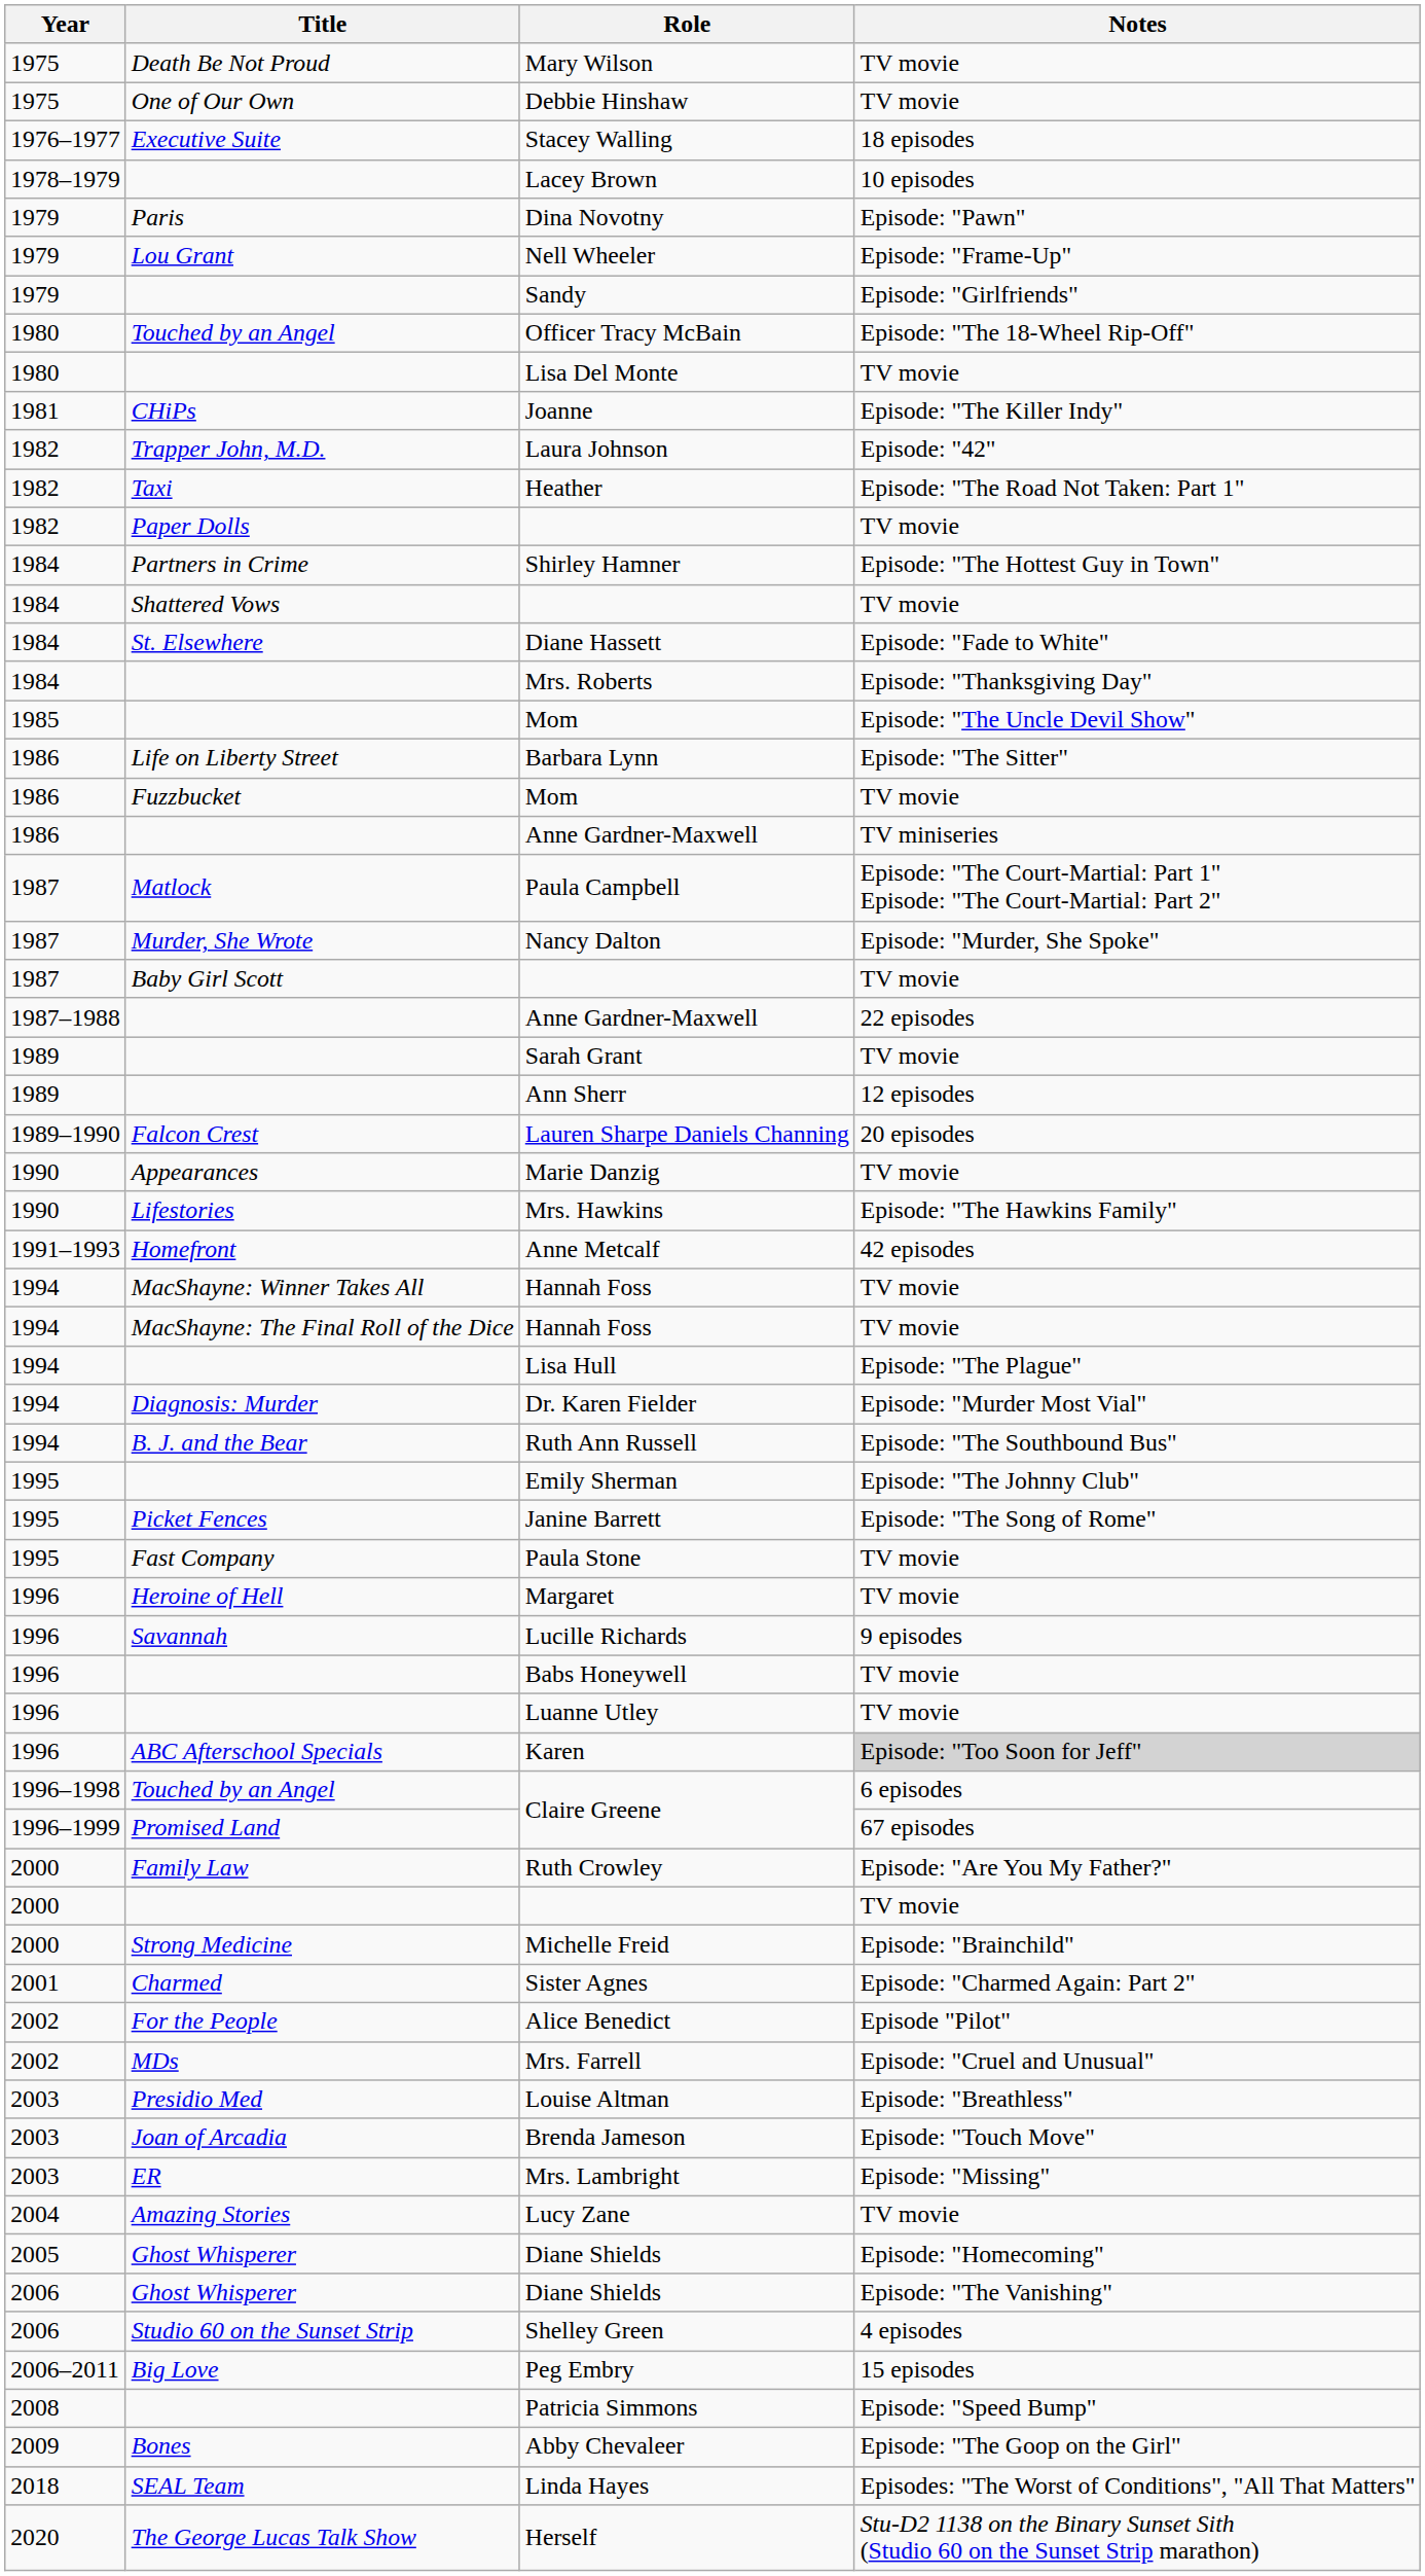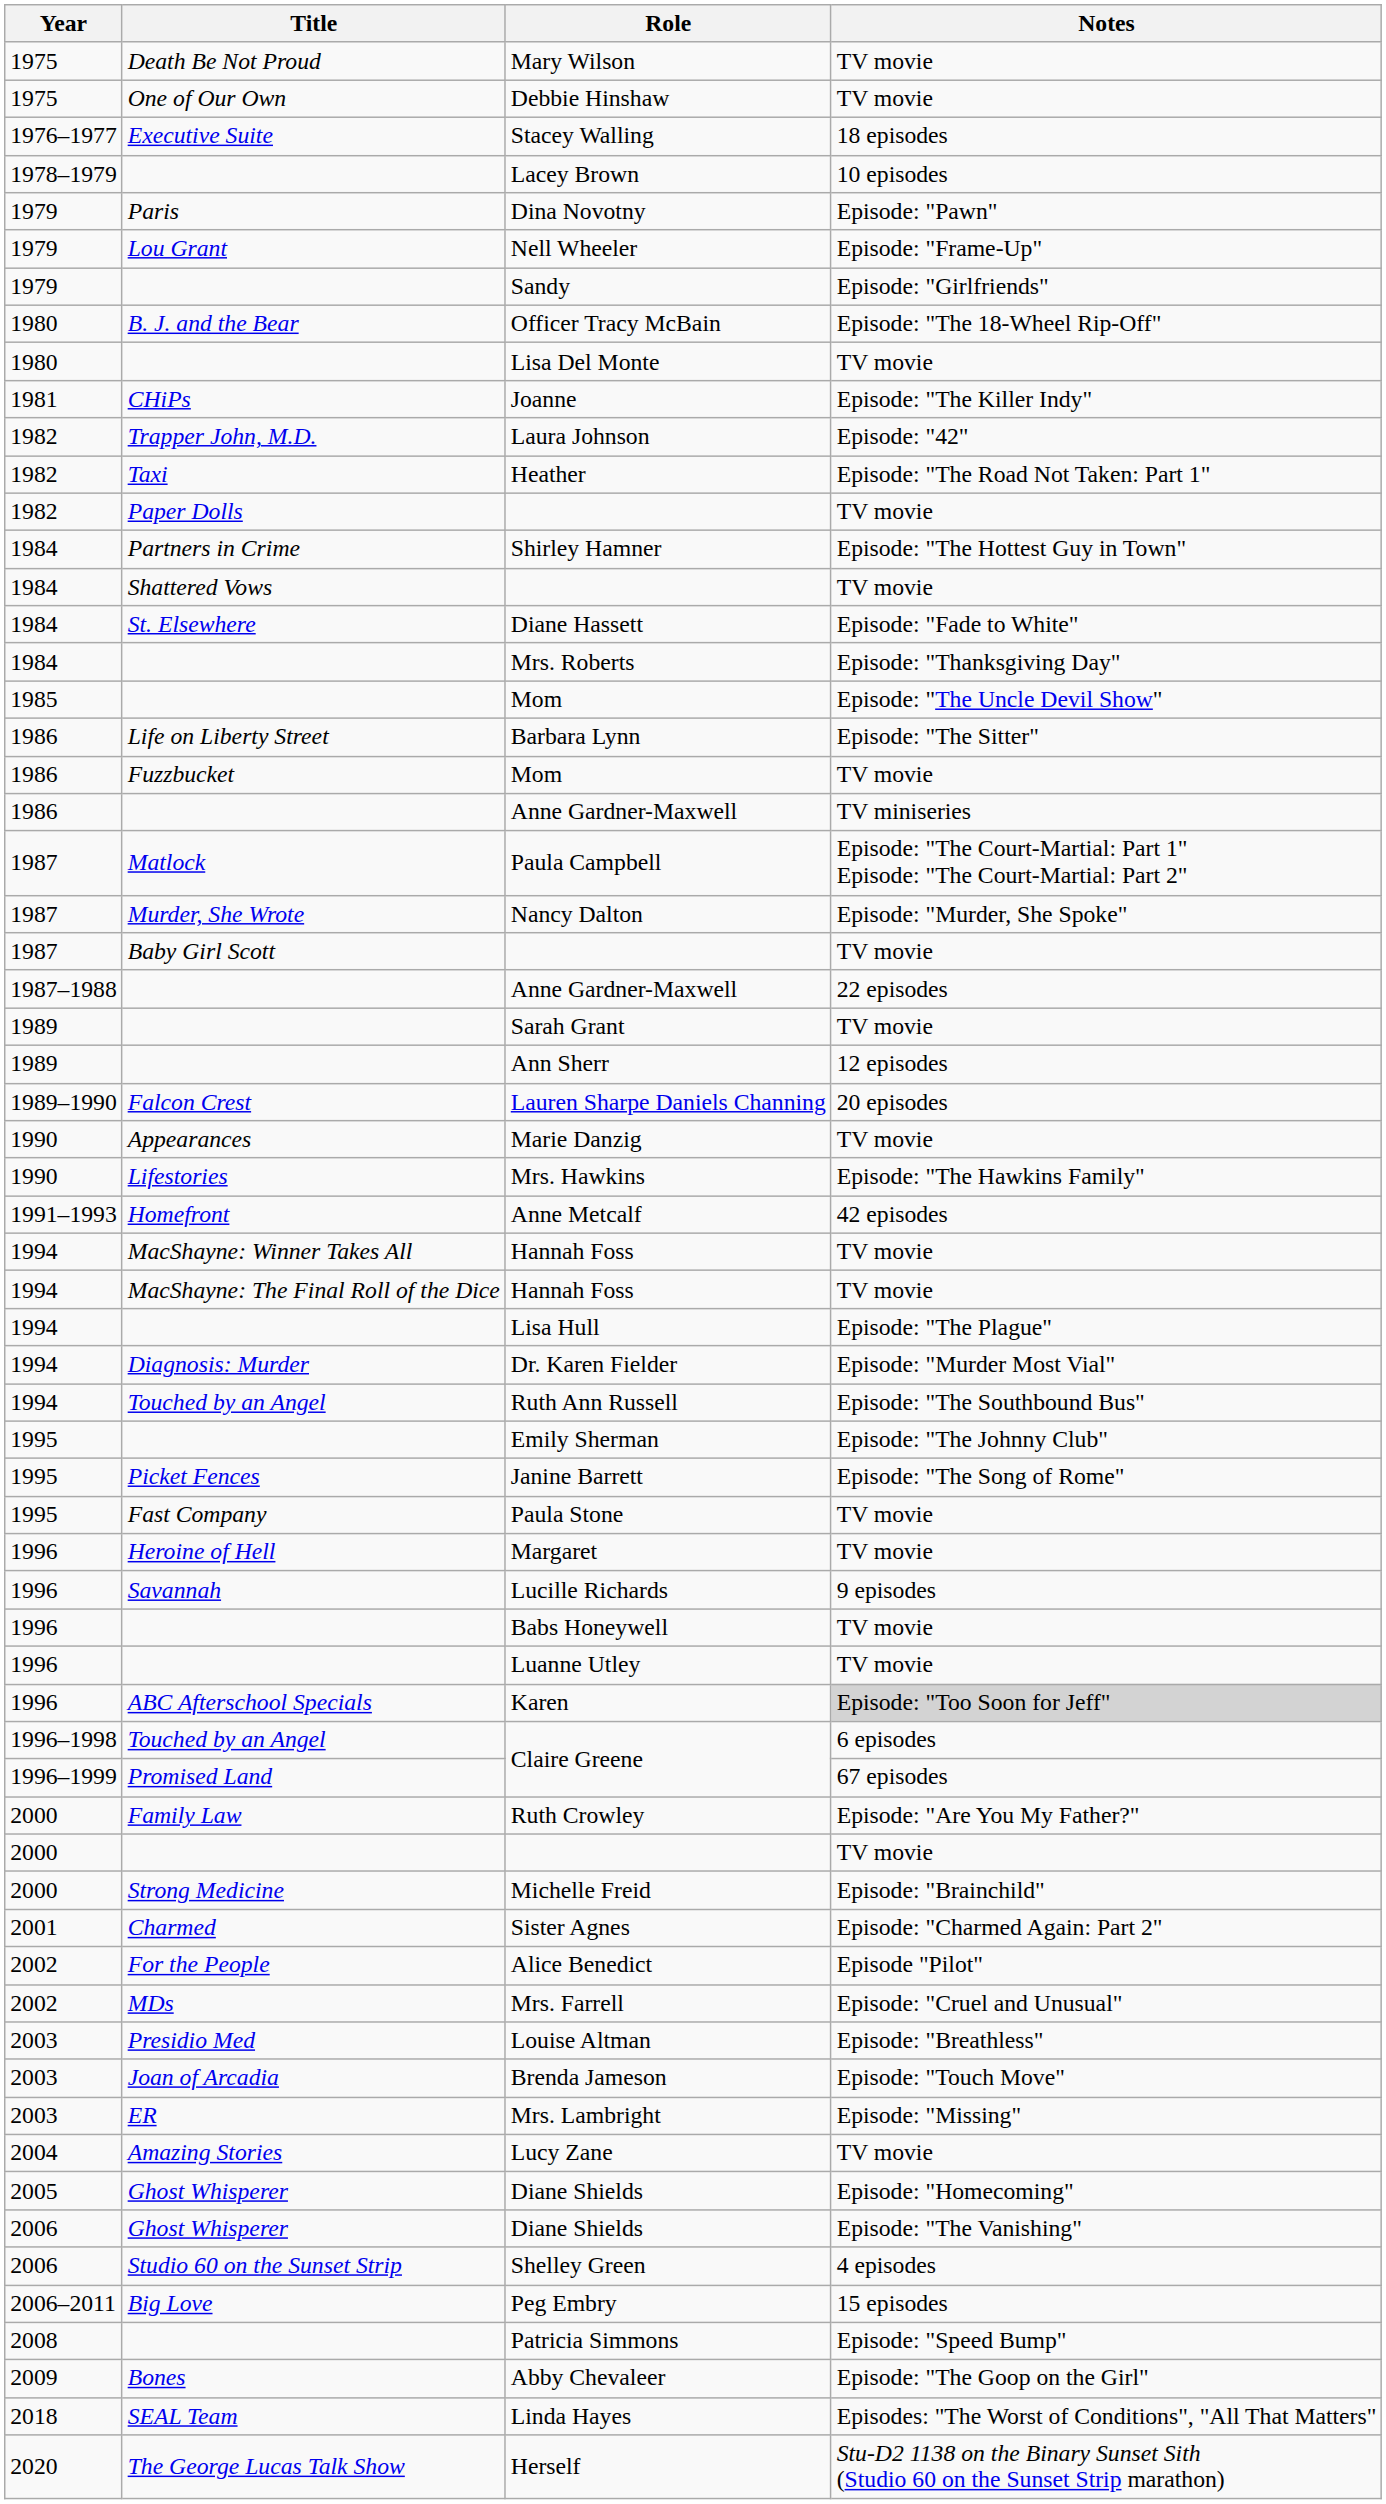Officer Tracy McBain | Title: Touched by an Angel -> B. J. and the Bear
Ruth Ann Russell | Title: B. J. and the Bear -> Touched by an Angel
